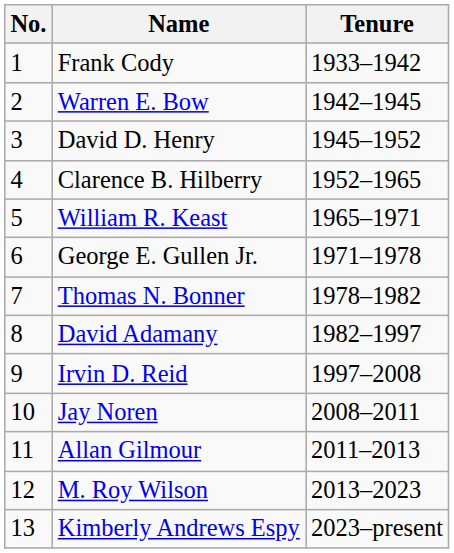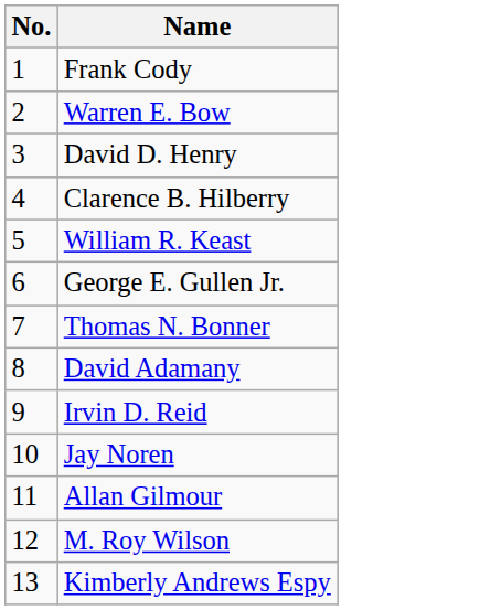- column: Tenure | 1933–1942 | 1942–1945 | 1945–1952 | 1952–1965 | 1965–1971 | 1971–1978 | 1978–1982 | 1982–1997 | 1997–2008 | 2008–2011 | 2011–2013 | 2013–2023 | 2023–present
